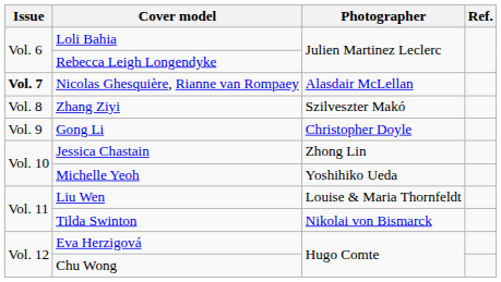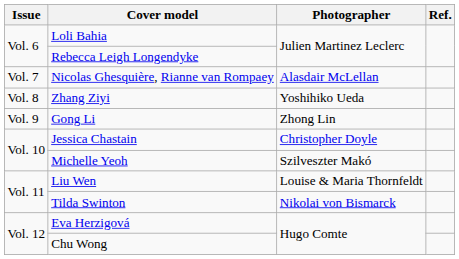Nicolas Ghesquière, Rianne van Rompaey | Issue: bold -> normal
Zhang Ziyi | Photographer: Szilveszter Makó -> Yoshihiko Ueda
Gong Li | Photographer: Christopher Doyle -> Zhong Lin
Jessica Chastain | Photographer: Zhong Lin -> Christopher Doyle
Michelle Yeoh | Photographer: Yoshihiko Ueda -> Szilveszter Makó
